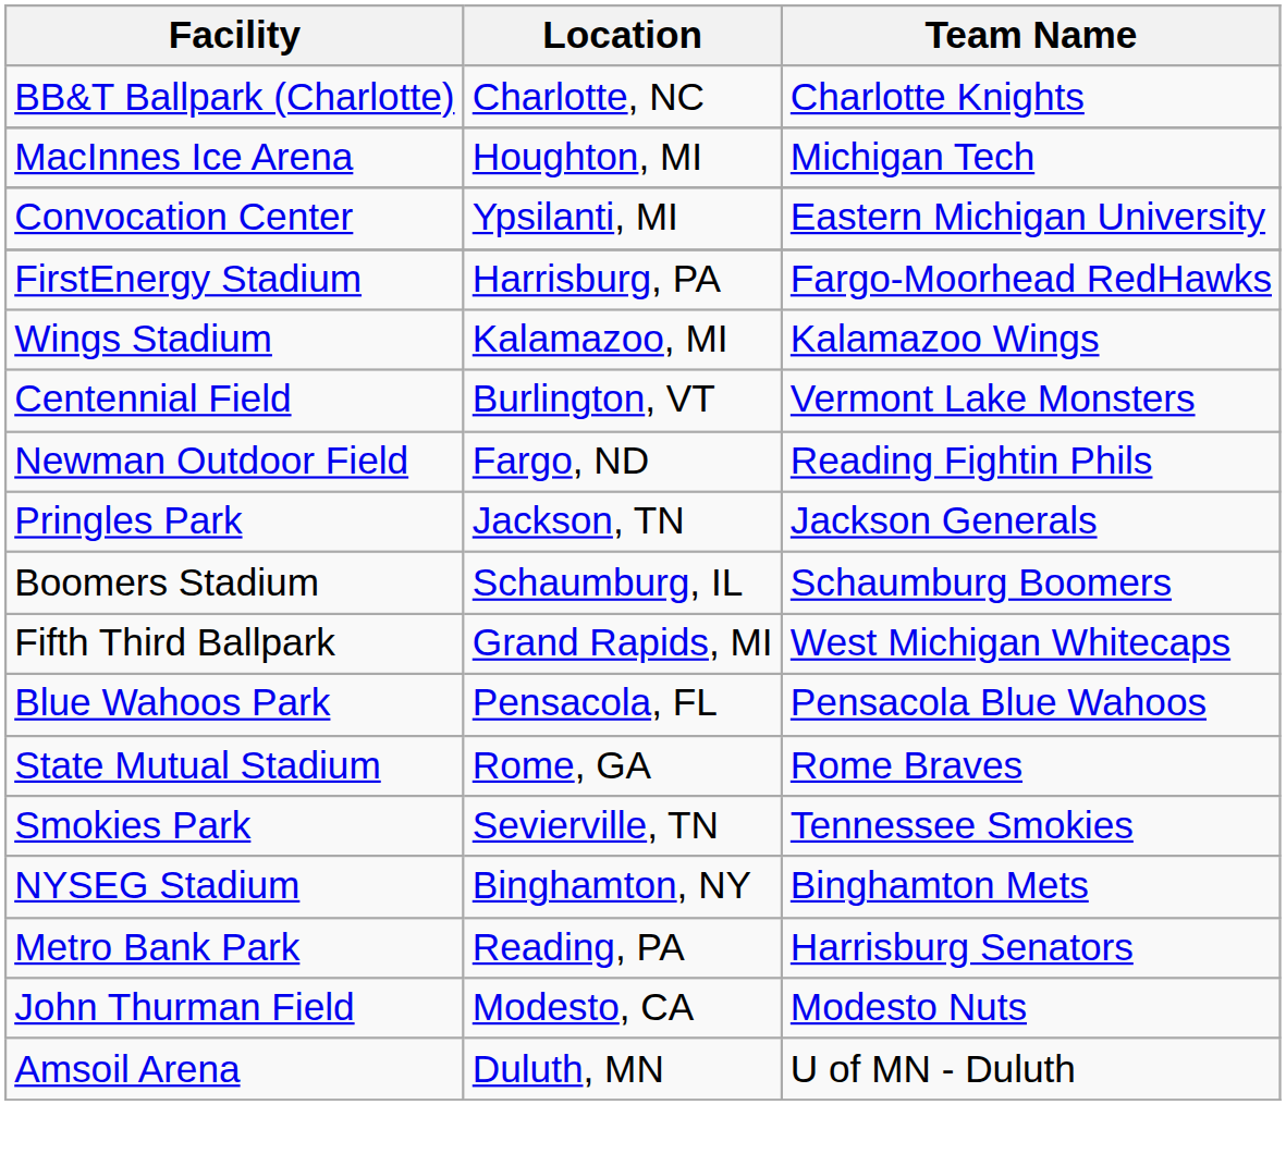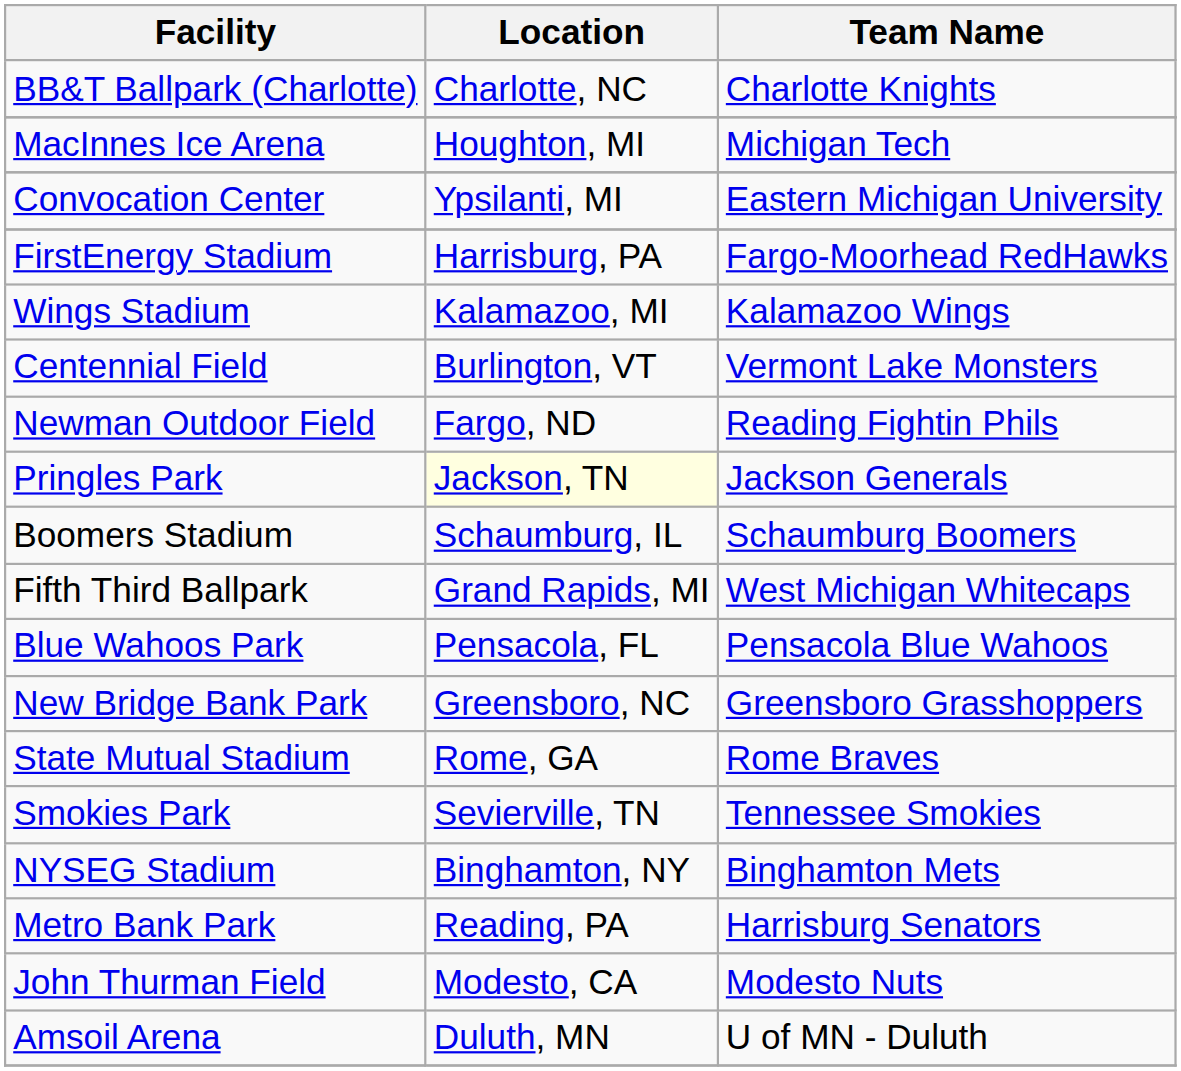Pringles Park | Location: no background -> lightyellow background
+ row: New Bridge Bank Park | Greensboro, NC | Greensboro Grasshoppers
